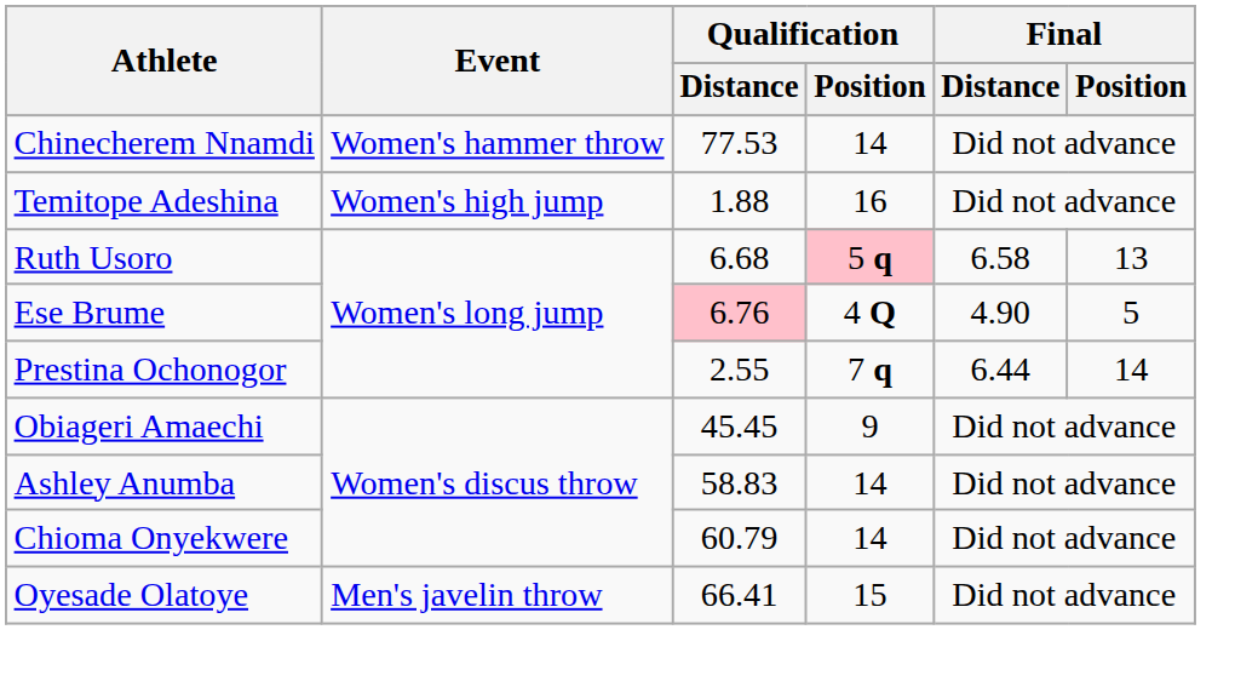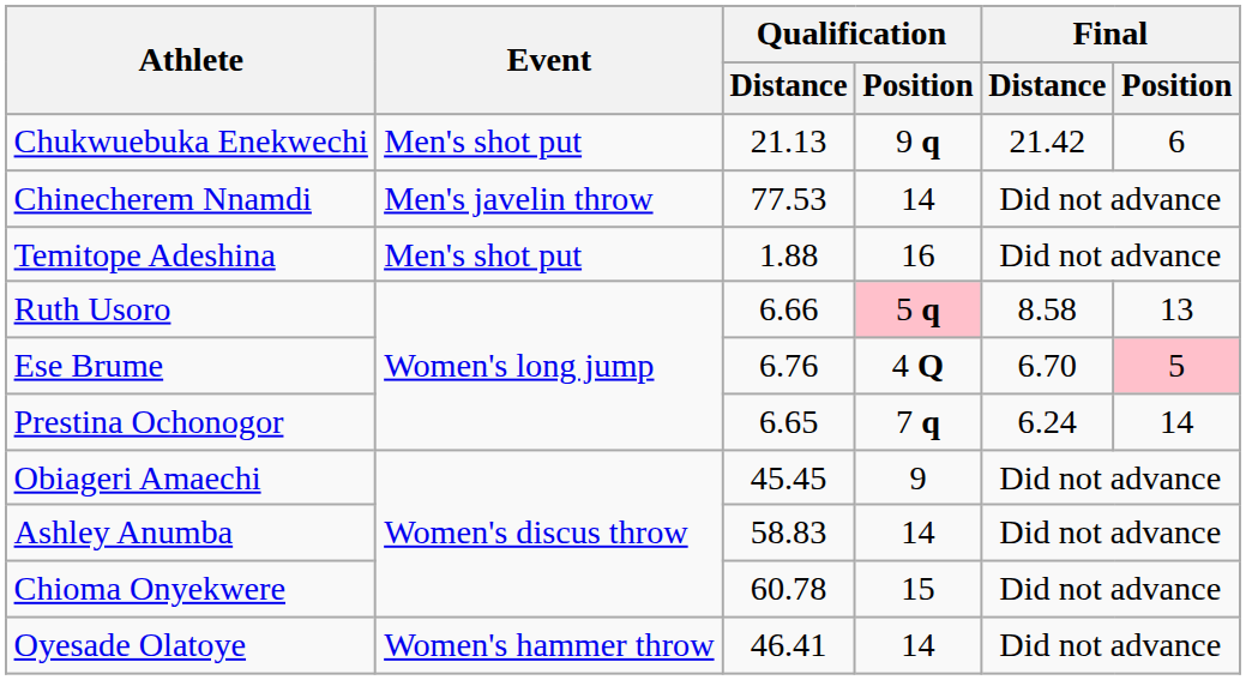+ row: Chukwuebuka Enekwechi | Men's shot put | 21.13 | 9 q | 21.42 | 6
Chinecherem Nnamdi | Event: Women's hammer throw -> Men's javelin throw
Temitope Adeshina | Event: Women's high jump -> Men's shot put
Ruth Usoro | Qualification / Distance: 6.68 -> 6.66
Ruth Usoro | Final / Distance: 6.58 -> 8.58
Ese Brume | Qualification / Distance: pink background -> no background
Ese Brume | Final / Distance: 4.90 -> 6.70
Ese Brume | Final / Position: no background -> pink background
Prestina Ochonogor | Qualification / Distance: 2.55 -> 6.65
Prestina Ochonogor | Final / Distance: 6.44 -> 6.24
Chioma Onyekwere | Qualification / Distance: 60.79 -> 60.78
Chioma Onyekwere | Qualification / Position: 14 -> 15
Oyesade Olatoye | Event: Men's javelin throw -> Women's hammer throw
Oyesade Olatoye | Qualification / Distance: 66.41 -> 46.41
Oyesade Olatoye | Qualification / Position: 15 -> 14
